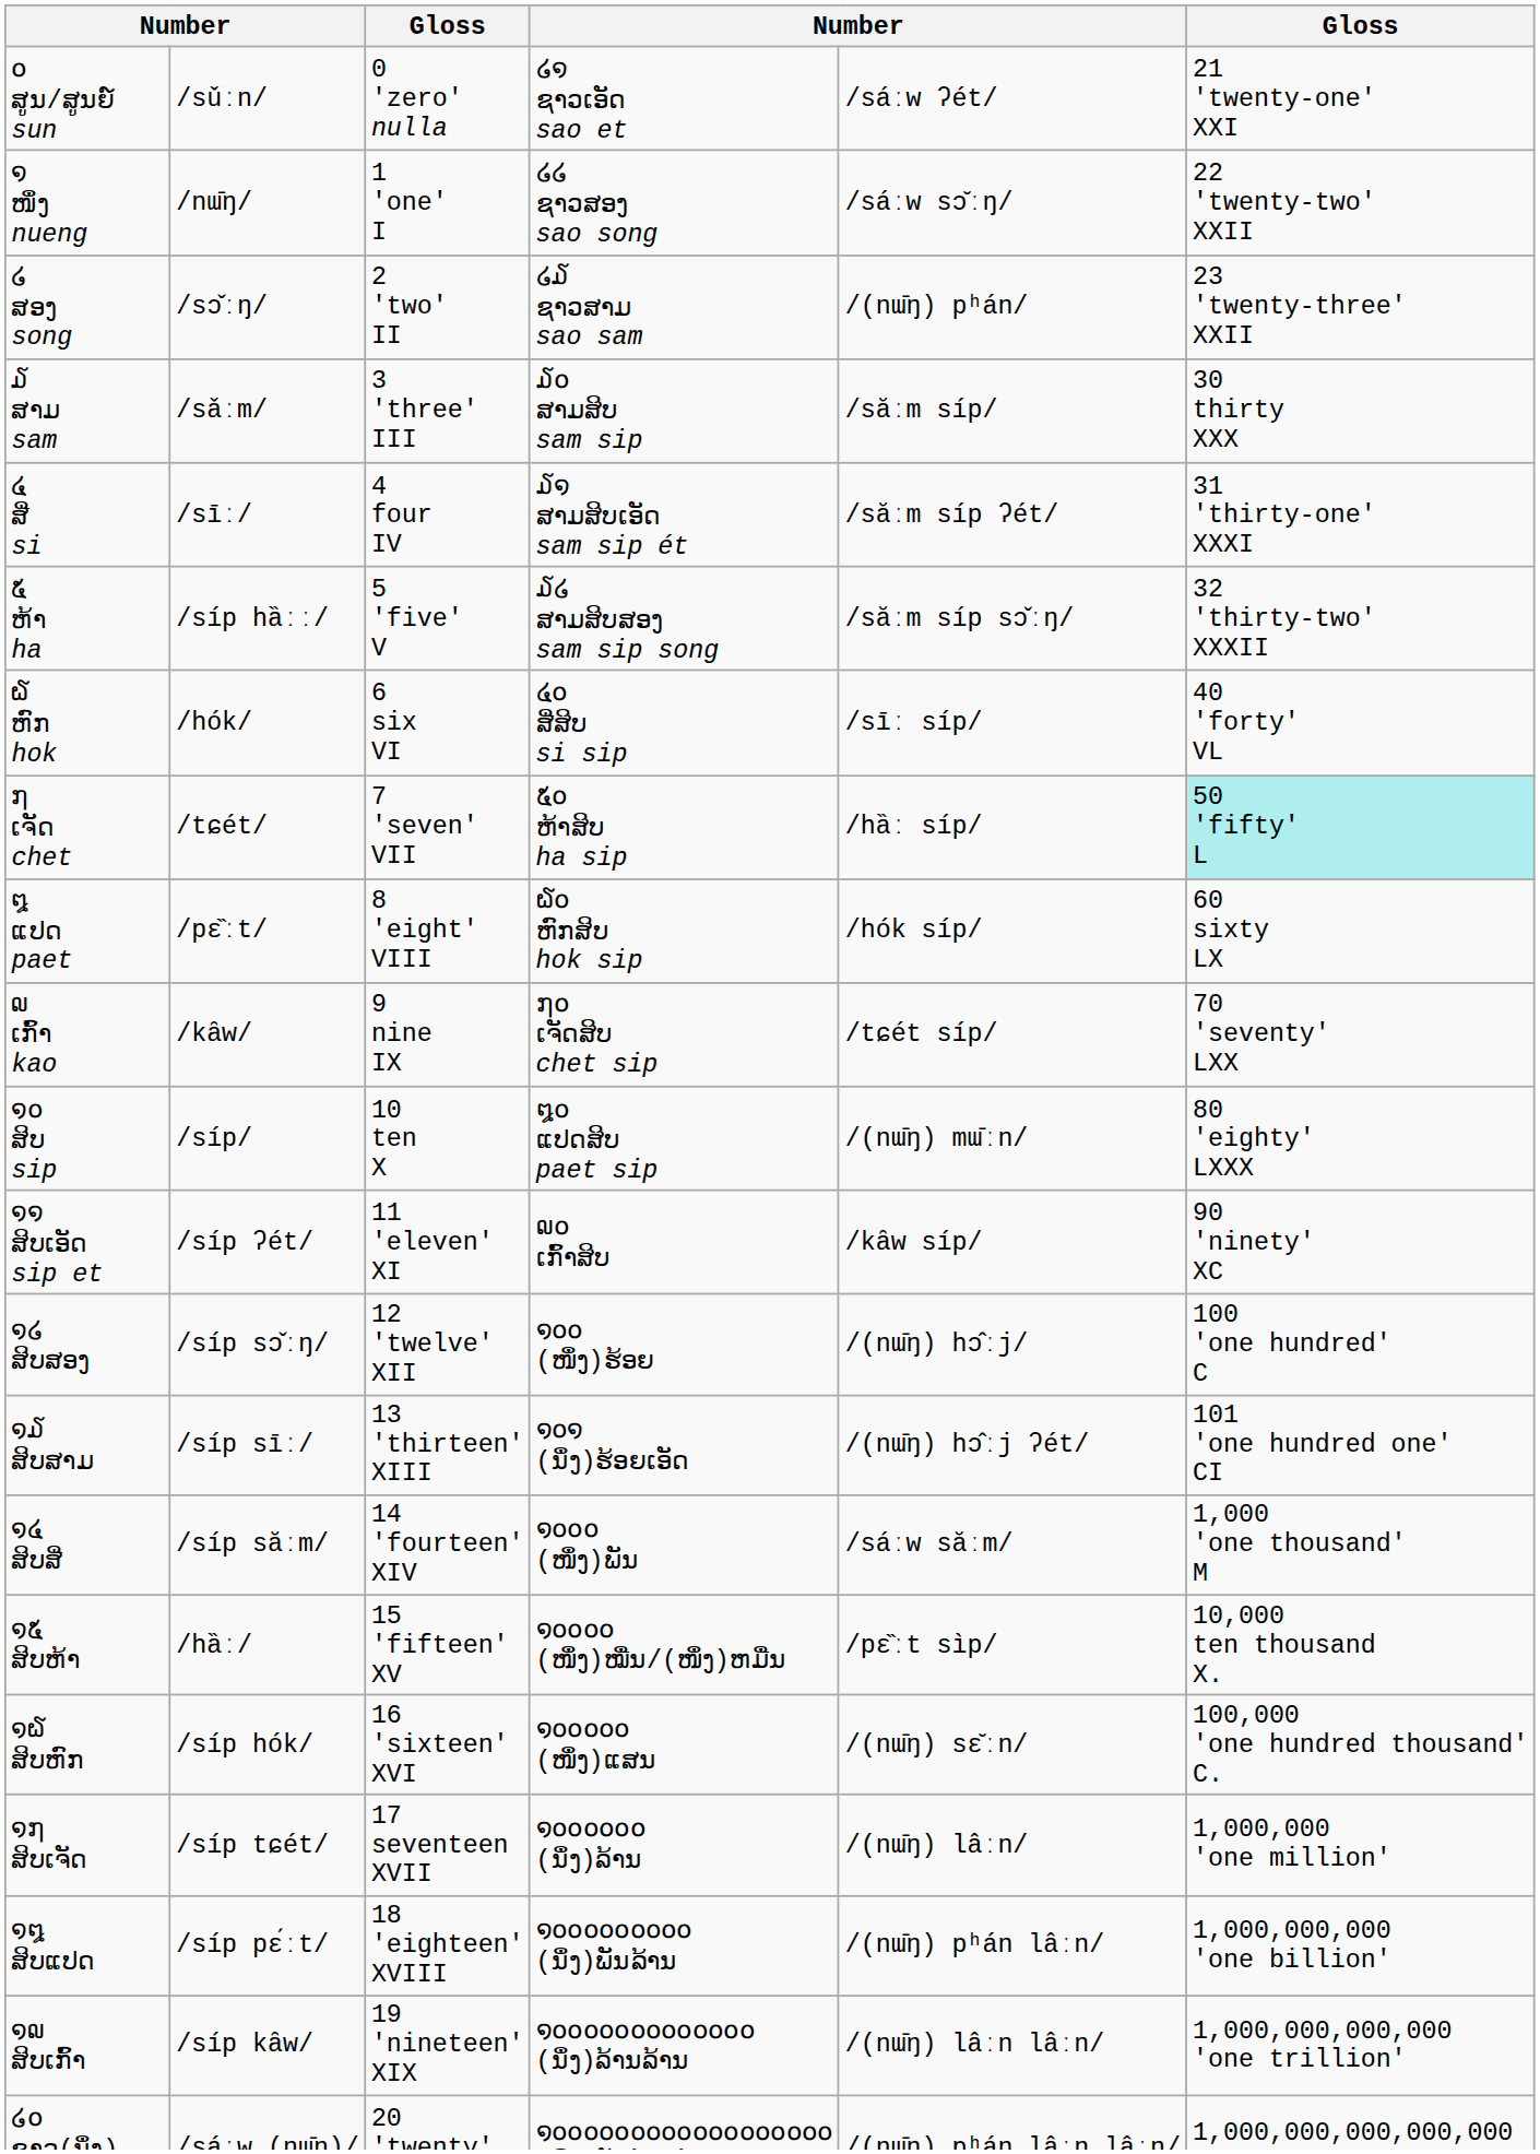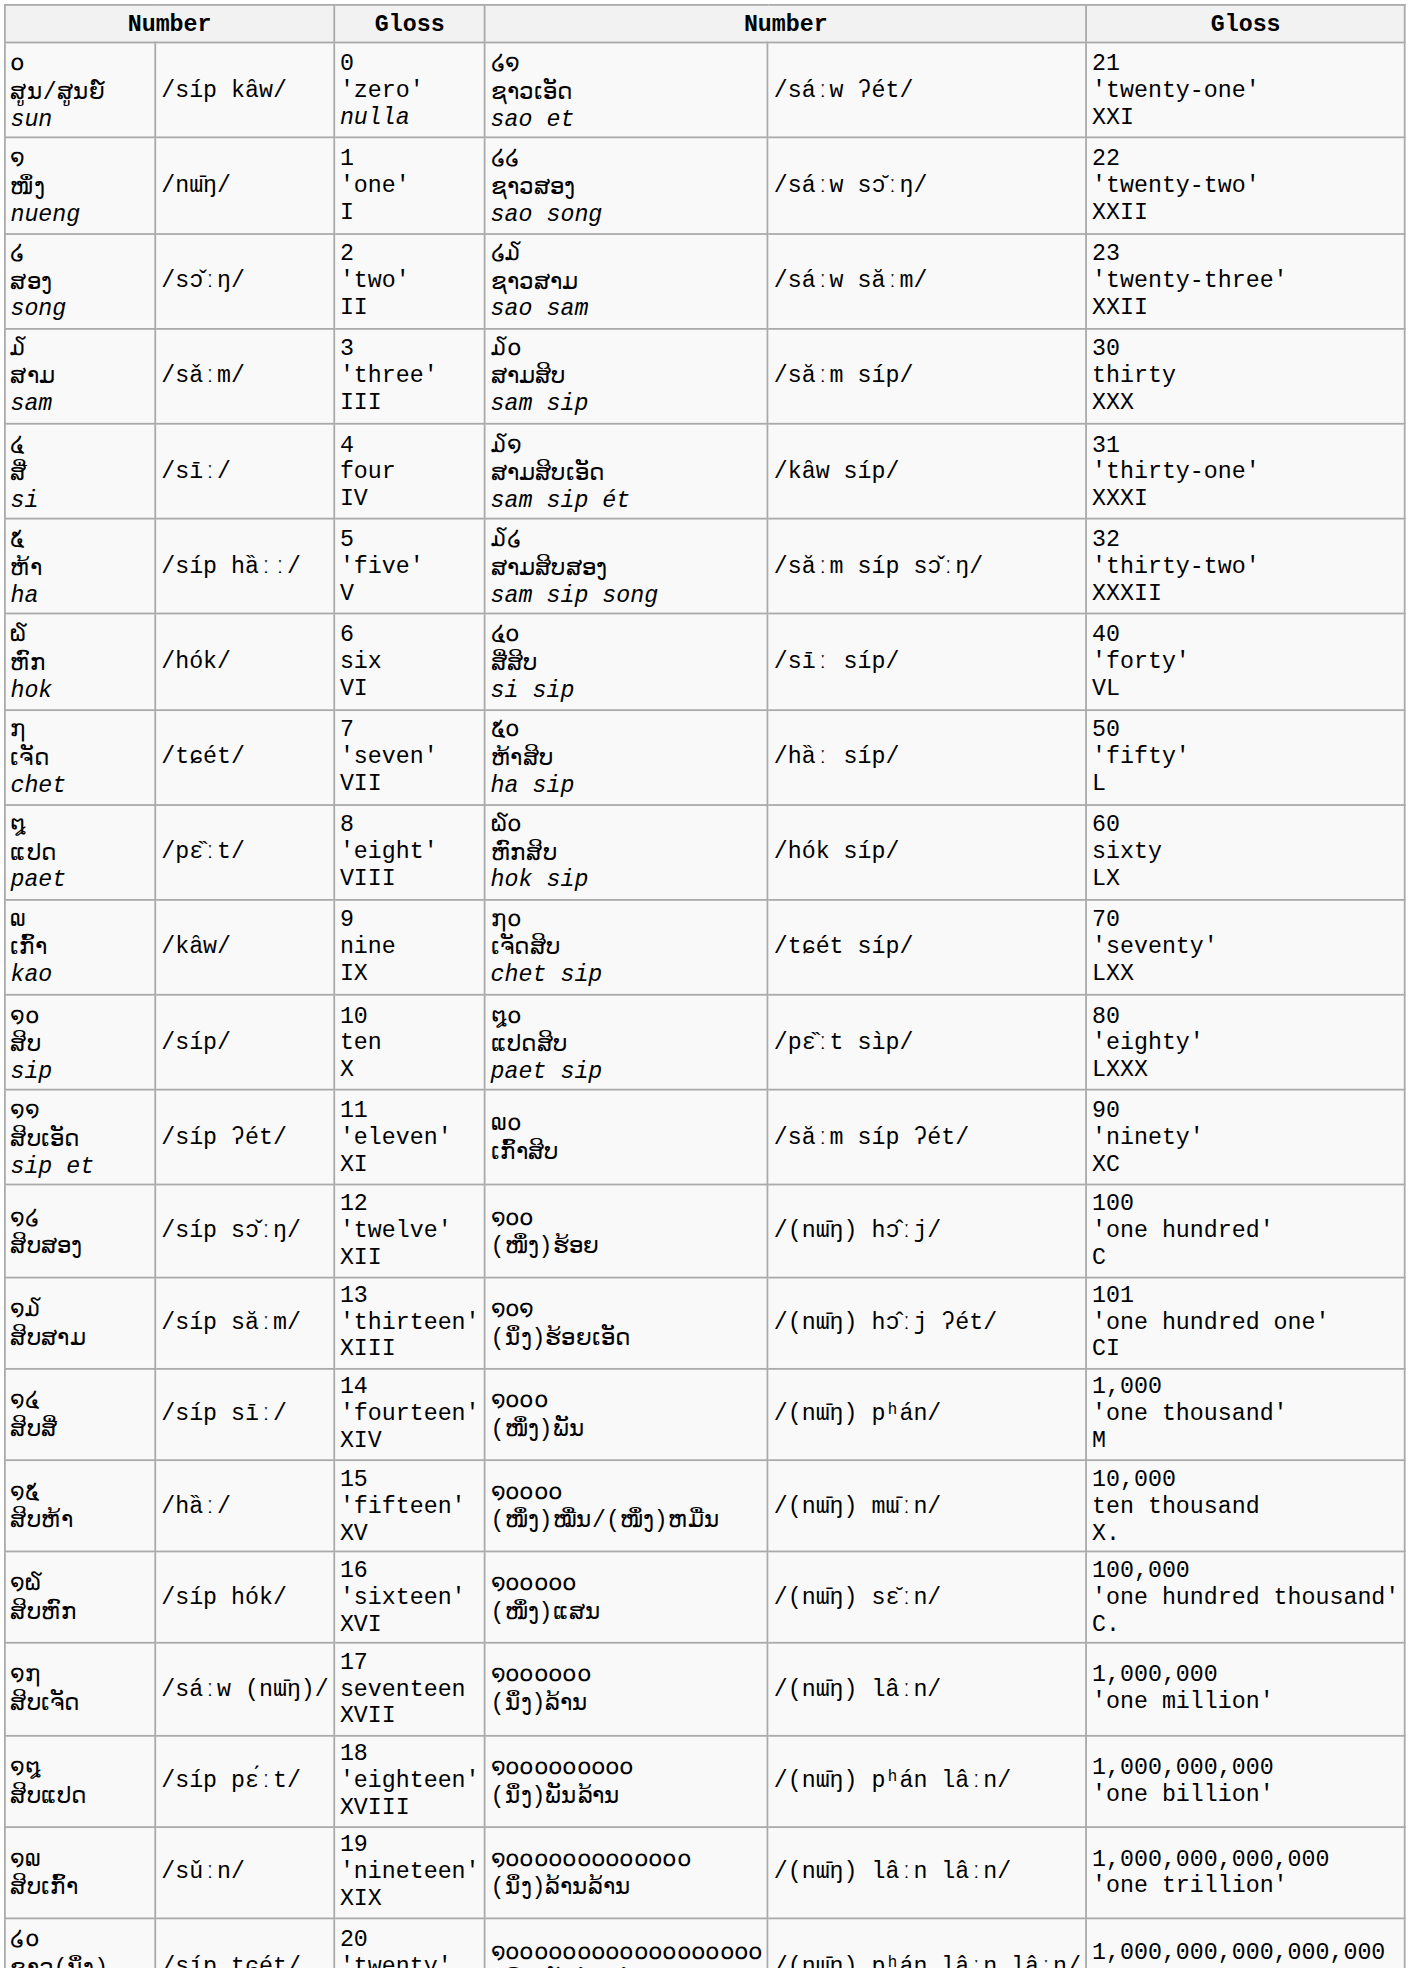໐ ສູນ/ສູນຍ໌ sun | column 2: /sǔːn/ -> /síp kȃw/
໒ ສອງ song | column 5: /(nɯ̄ŋ) pʰán/ -> /sáːw săːm/
໔ ສີ່ si | column 5: /săːm síp ʔét/ -> /kȃw síp/
໗ ເຈັດ chet | column 6: paleturquoise background -> no background
໑໐ ສິບ sip | column 5: /(nɯ̄ŋ) mɯ̄ːn/ -> /pɛ̏ːt sìp/
໑໑ ສິບເອັດ sip et | column 5: /kȃw síp/ -> /săːm síp ʔét/
໑໓ ສິບສາມ | column 2: /síp sīː/ -> /síp săːm/
໑໔ ສິບສີ່ | column 2: /síp săːm/ -> /síp sīː/
໑໔ ສິບສີ່ | column 5: /sáːw săːm/ -> /(nɯ̄ŋ) pʰán/
໑໕ ສິບຫ້າ | column 5: /pɛ̏ːt sìp/ -> /(nɯ̄ŋ) mɯ̄ːn/
໑໗ ສິບເຈັດ | column 2: /síp tɕét/ -> /sáːw (nɯ̄ŋ)/
໑໙ ສິບເກົ້າ | column 2: /síp kȃw/ -> /sǔːn/
໒໐ ຊາວ(ນຶ່ງ) sao(nueng) | column 2: /sáːw (nɯ̄ŋ)/ -> /síp tɕét/
